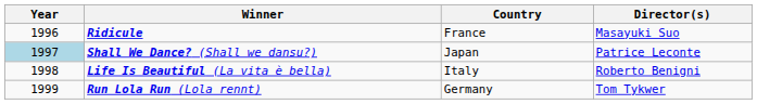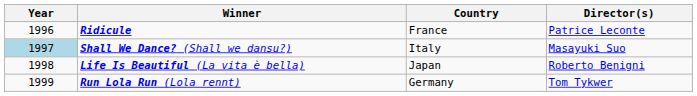Ridicule | Director(s): Masayuki Suo -> Patrice Leconte
Shall We Dance? (Shall we dansu?) | Country: Japan -> Italy
Shall We Dance? (Shall we dansu?) | Director(s): Patrice Leconte -> Masayuki Suo
Life Is Beautiful (La vita è bella) | Country: Italy -> Japan
